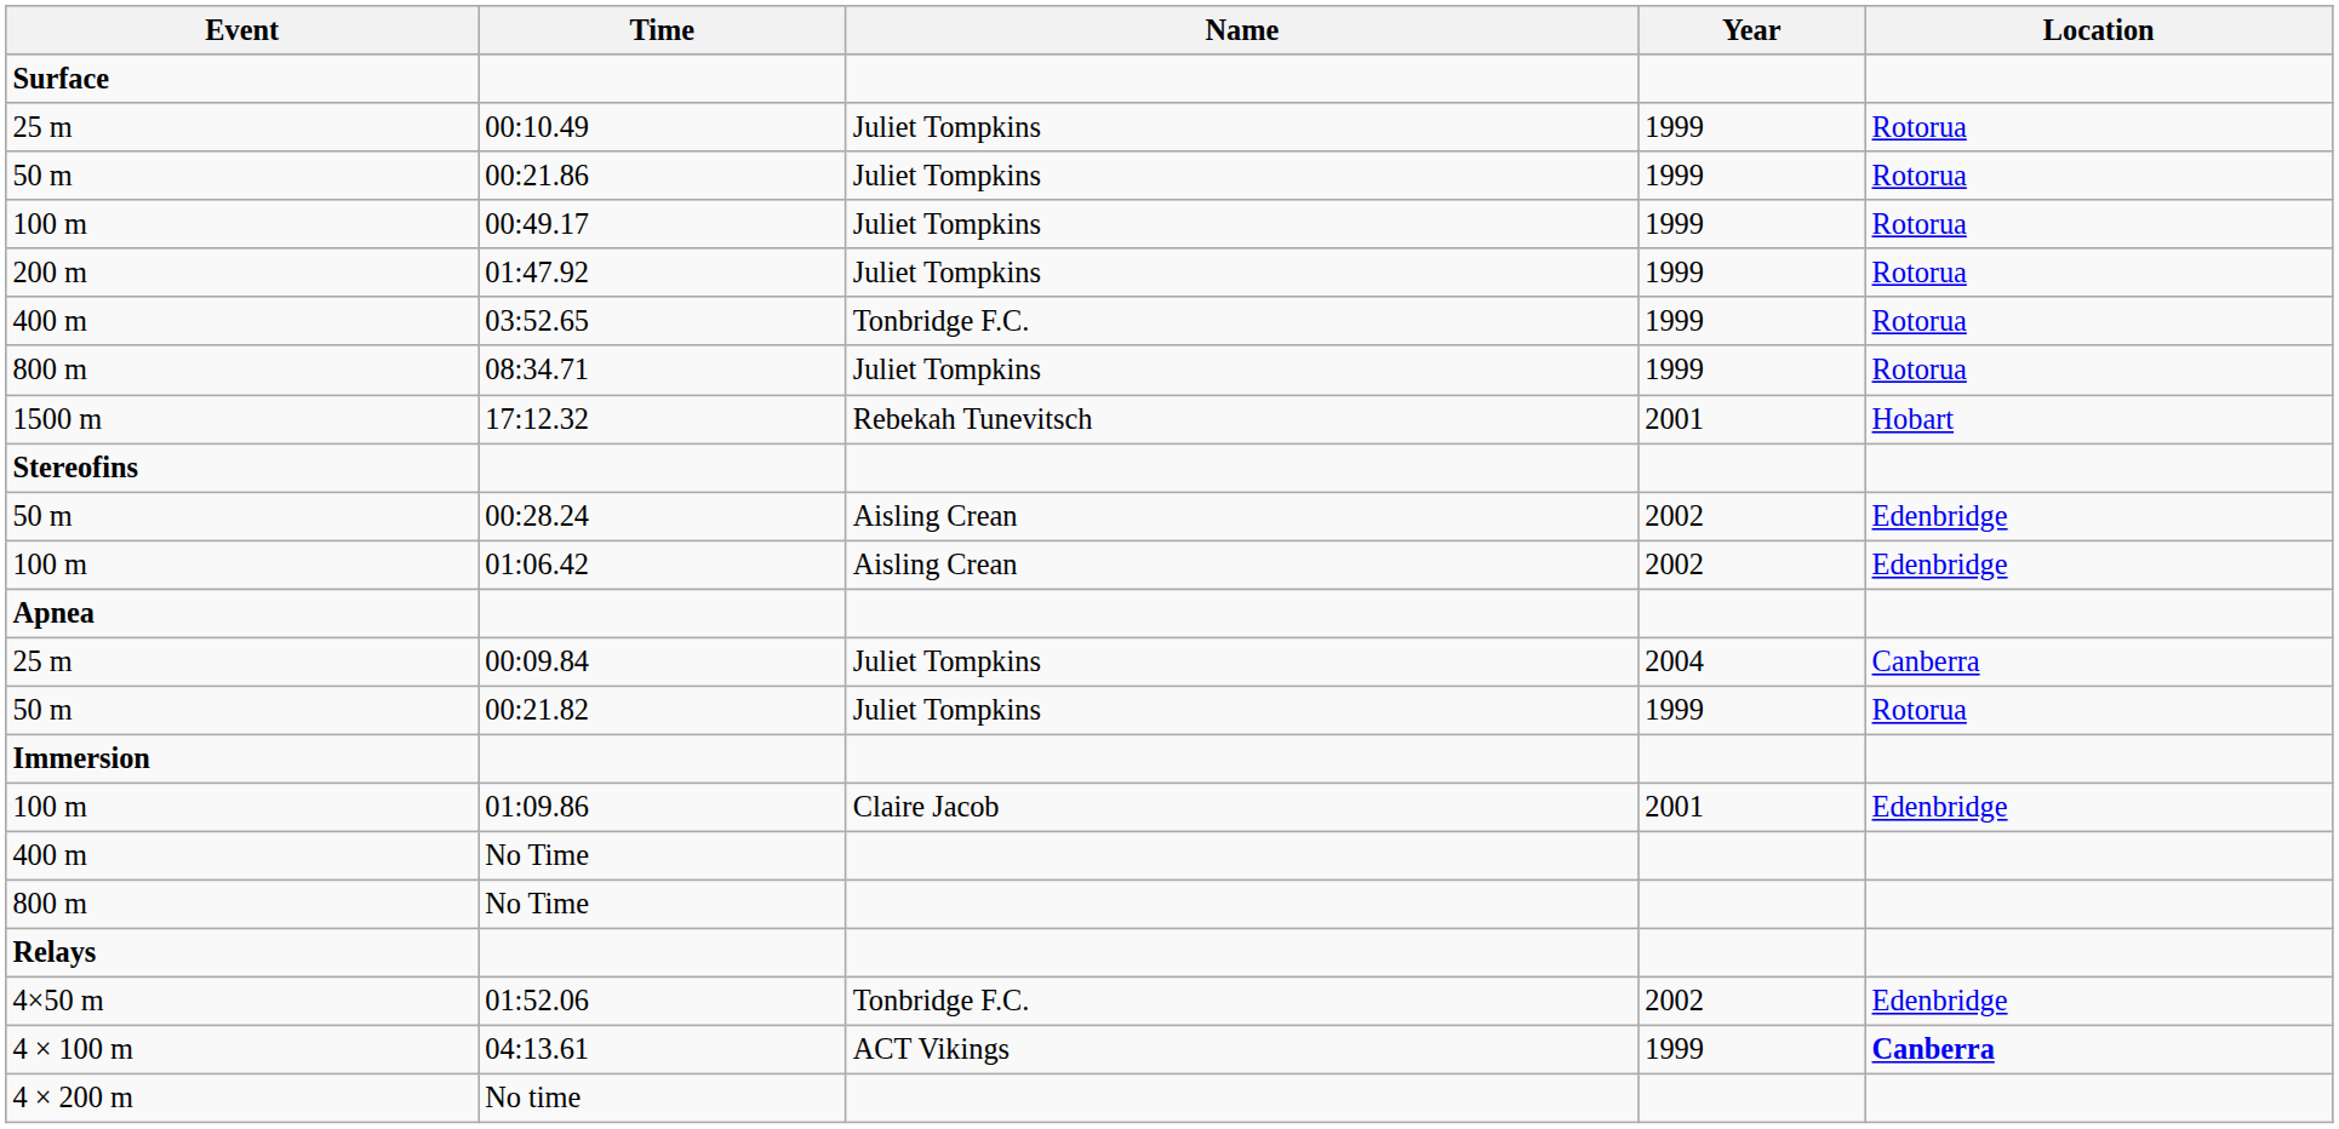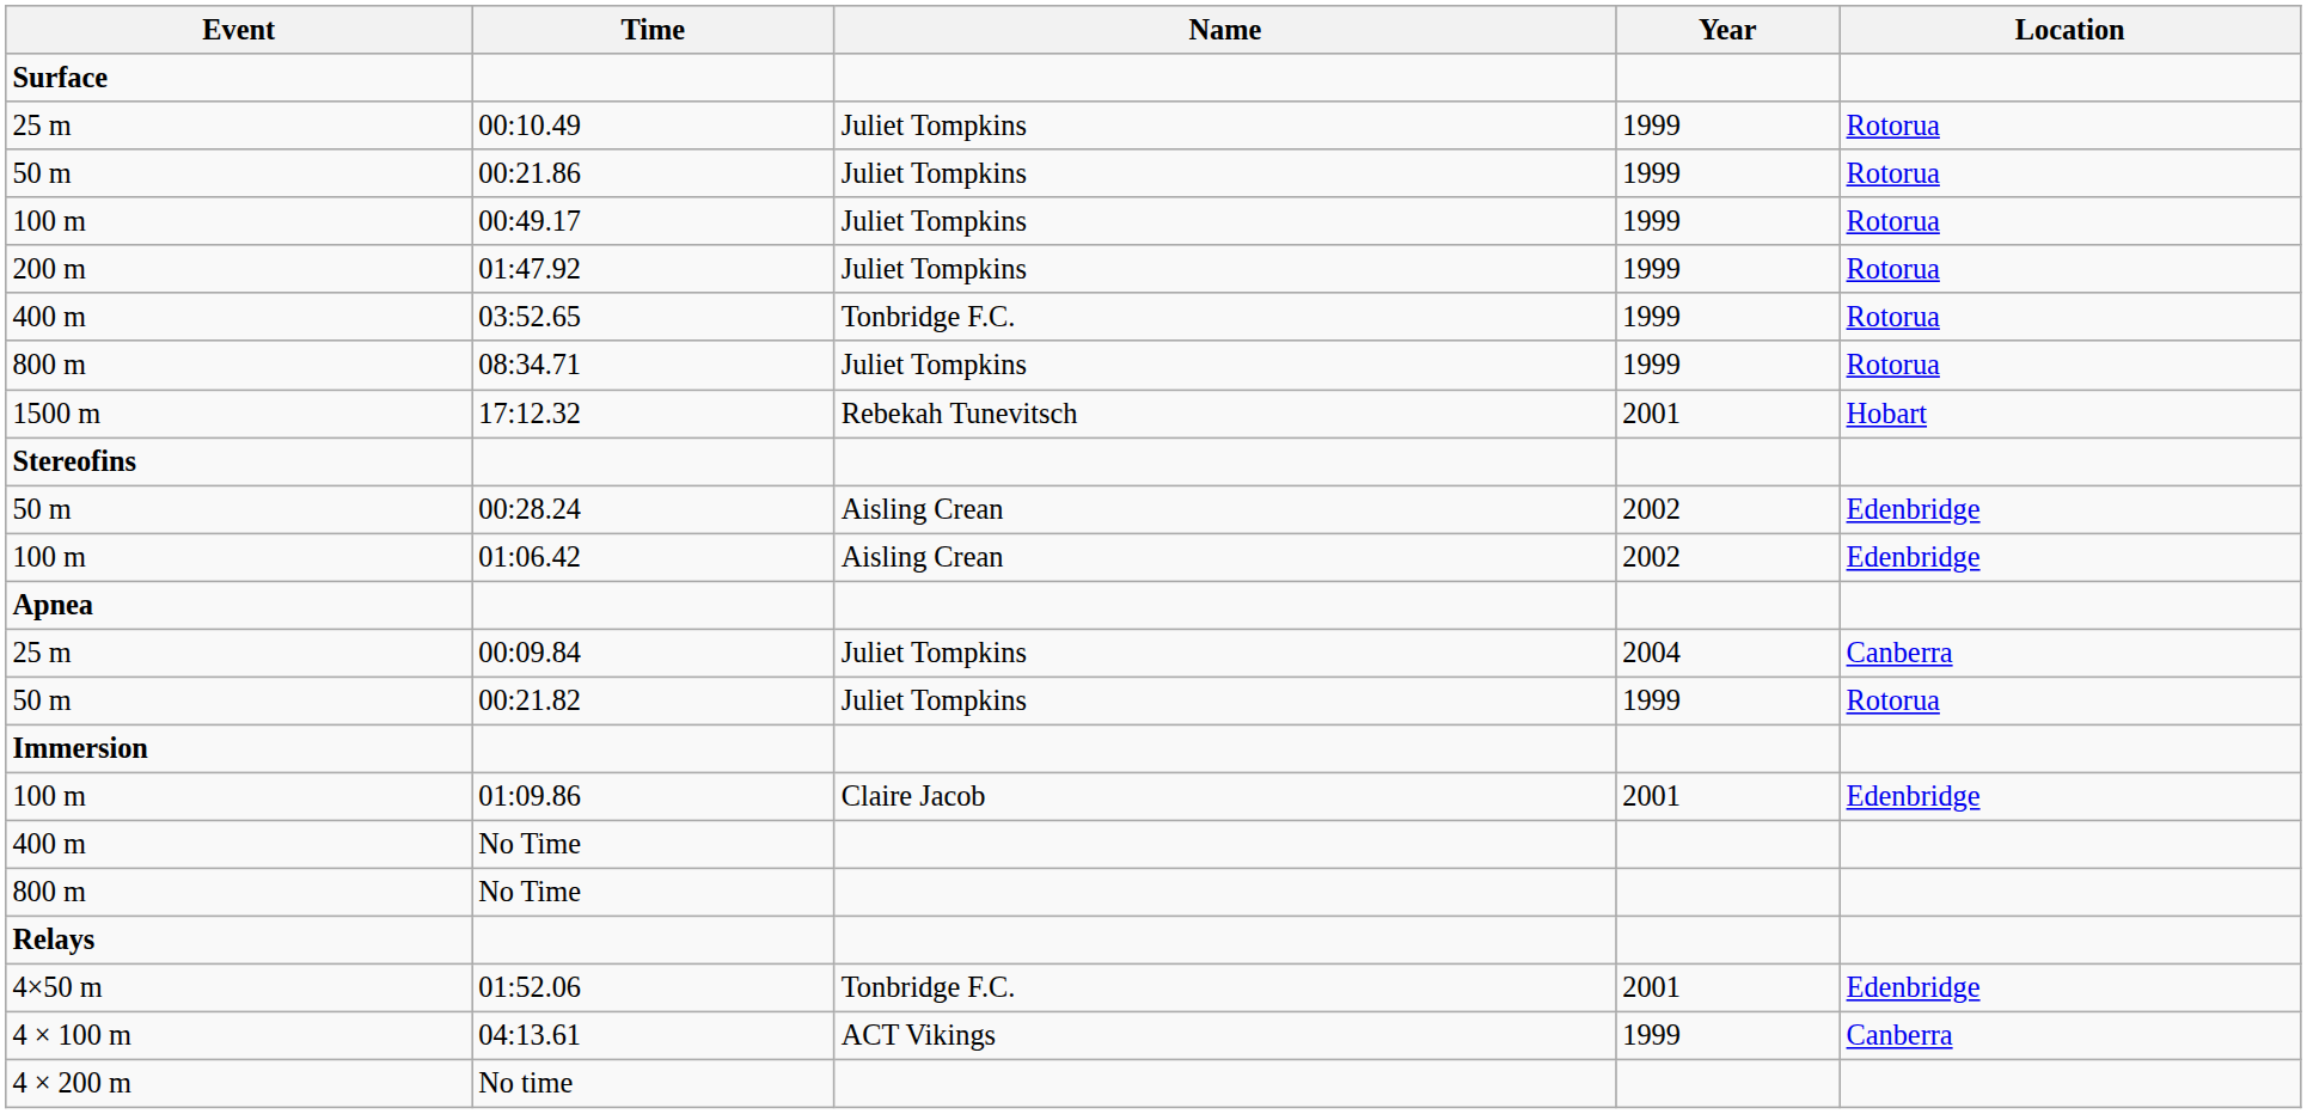01:52.06 | Year: 2002 -> 2001
04:13.61 | Location: bold -> normal
